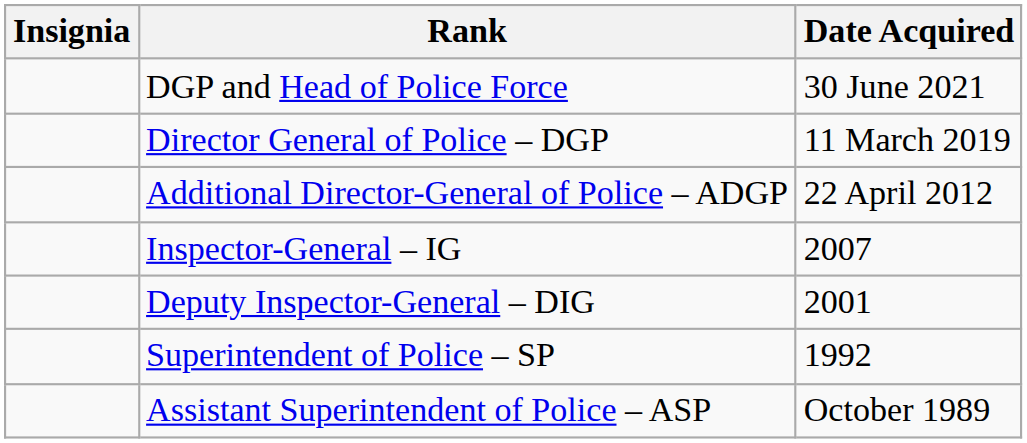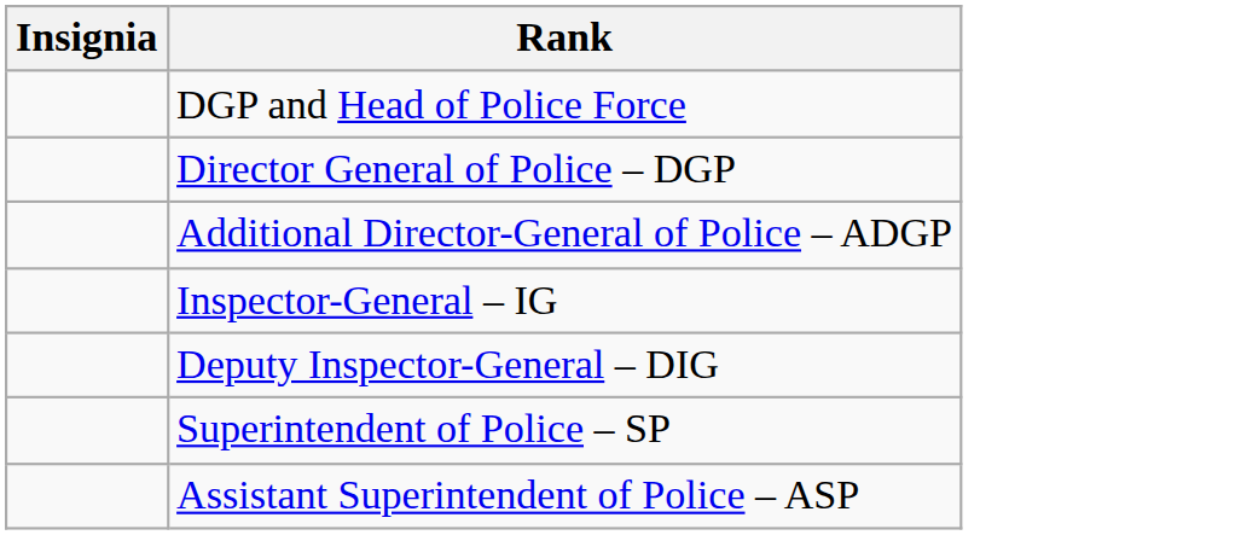- column: Date Acquired | 30 June 2021 | 11 March 2019 | 22 April 2012 | 2007 | 2001 | 1992 | October 1989
